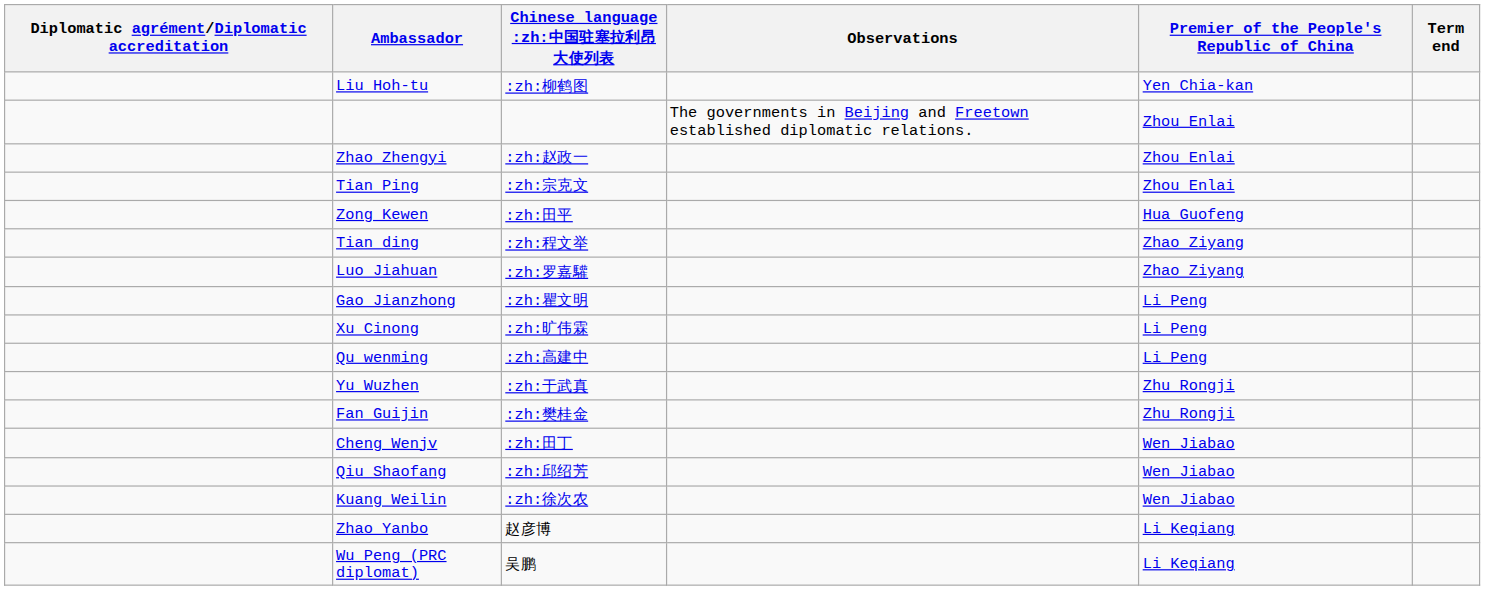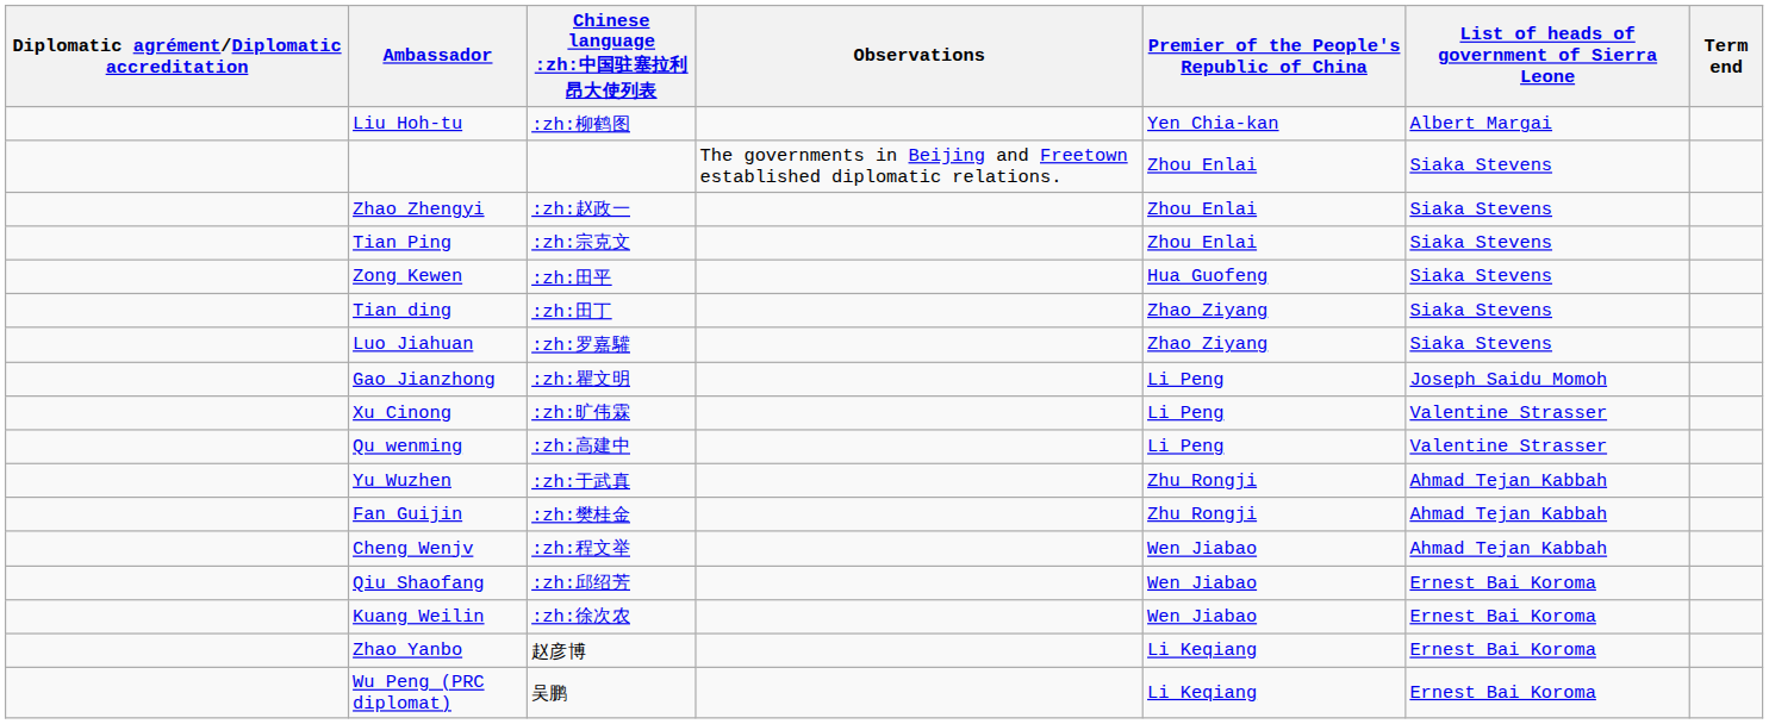+ column: List of heads of government of Sierra Leone | Albert Margai | Siaka Stevens | Siaka Stevens | Siaka Stevens | Siaka Stevens | Siaka Stevens | Siaka Stevens | Joseph Saidu Momoh | Valentine Strasser | Valentine Strasser | Ahmad Tejan Kabbah | Ahmad Tejan Kabbah | Ahmad Tejan Kabbah | Ernest Bai Koroma | Ernest Bai Koroma | Ernest Bai Koroma | Ernest Bai Koroma
Tian ding | Chinese language :zh:中国驻塞拉利昂大使列表: :zh:程文举 -> :zh:田丁
Cheng Wenjv | Chinese language :zh:中国驻塞拉利昂大使列表: :zh:田丁 -> :zh:程文举
